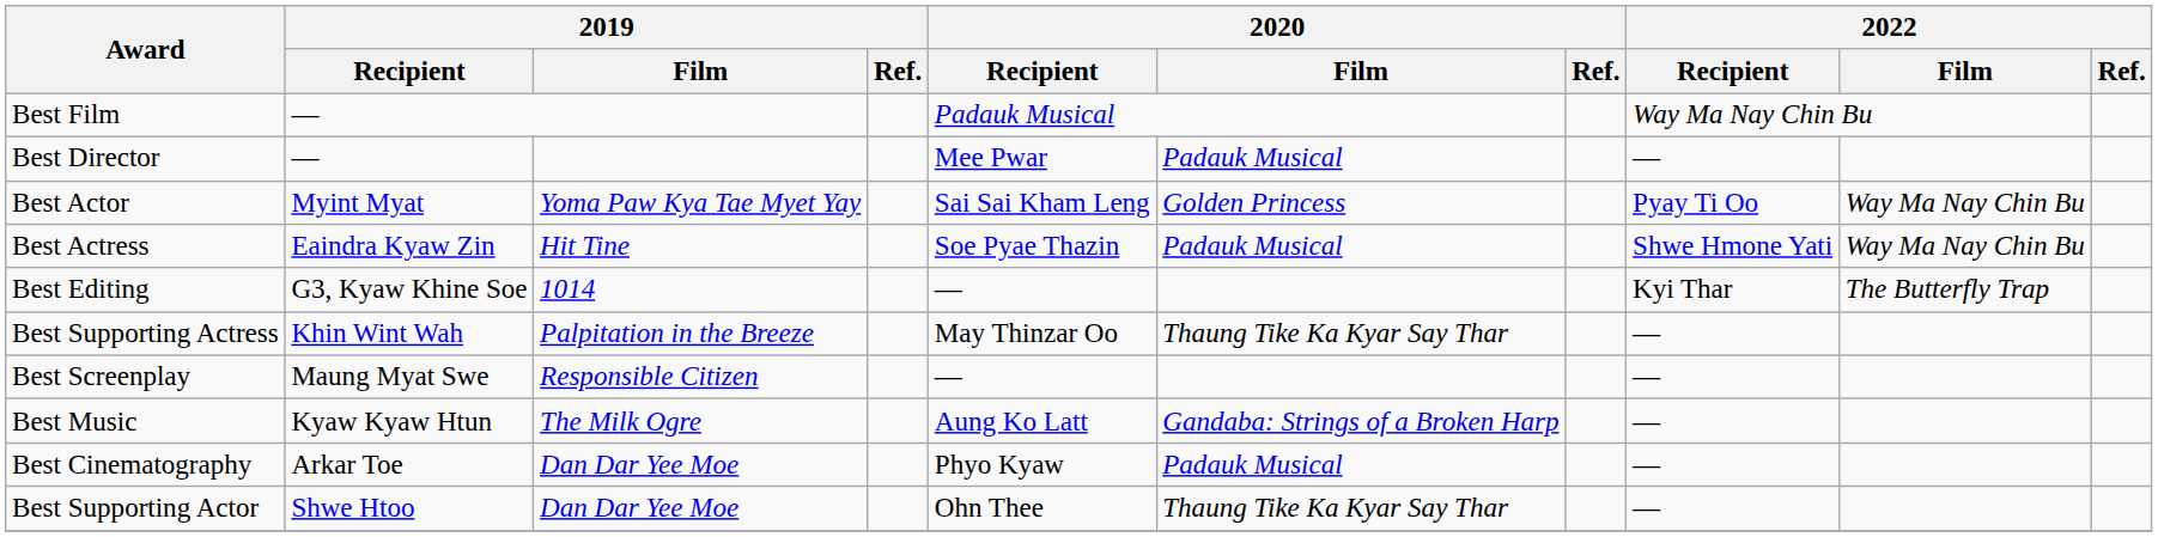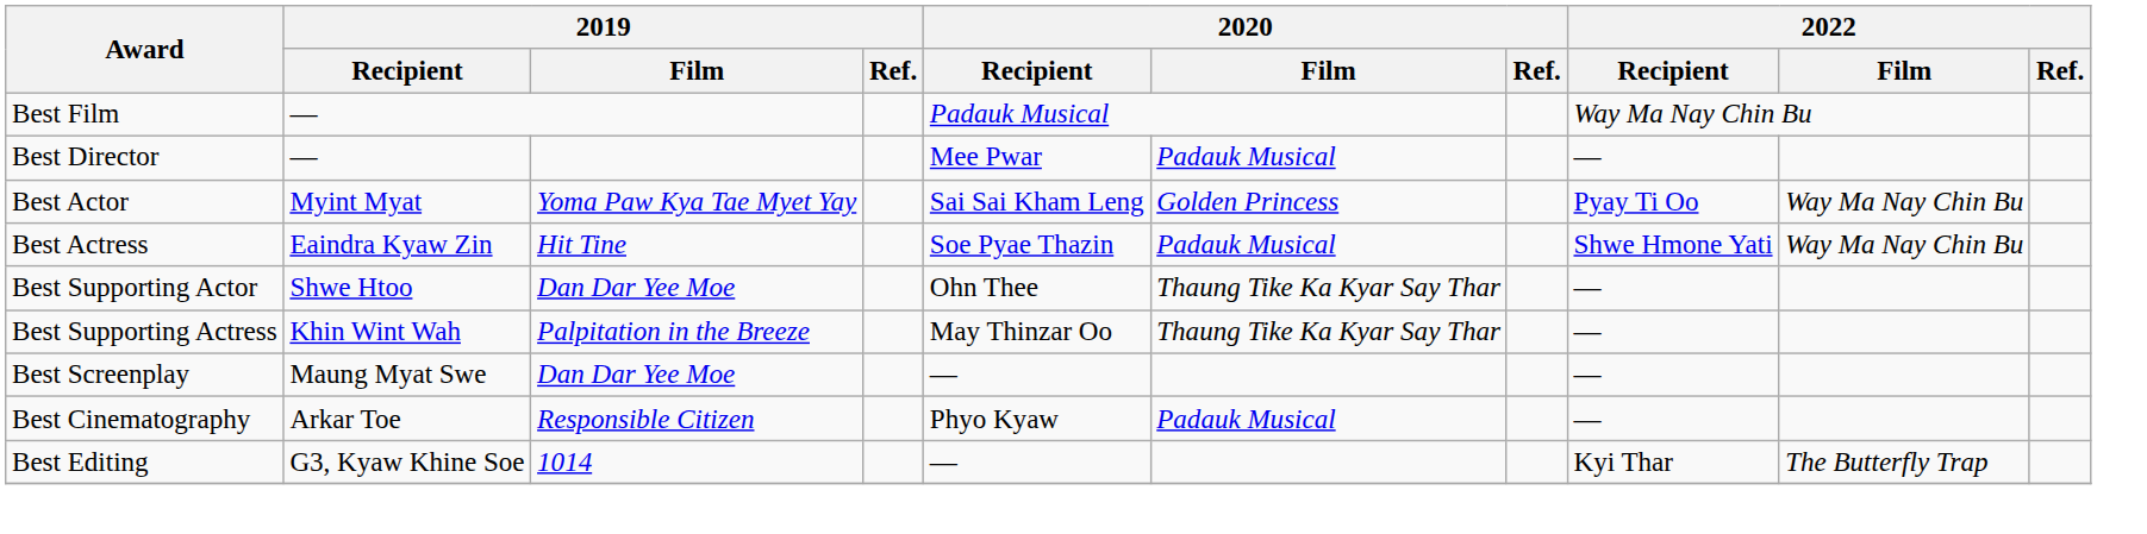rows swapped: Best Supporting Actor <-> Best Editing
Best Screenplay | 2019 / Film: Responsible Citizen -> Dan Dar Yee Moe
- row: Best Music | Kyaw Kyaw Htun | The Milk Ogre | Aung Ko Latt | Gandaba: Strings of a Broken Harp | —
Best Cinematography | 2019 / Film: Dan Dar Yee Moe -> Responsible Citizen
